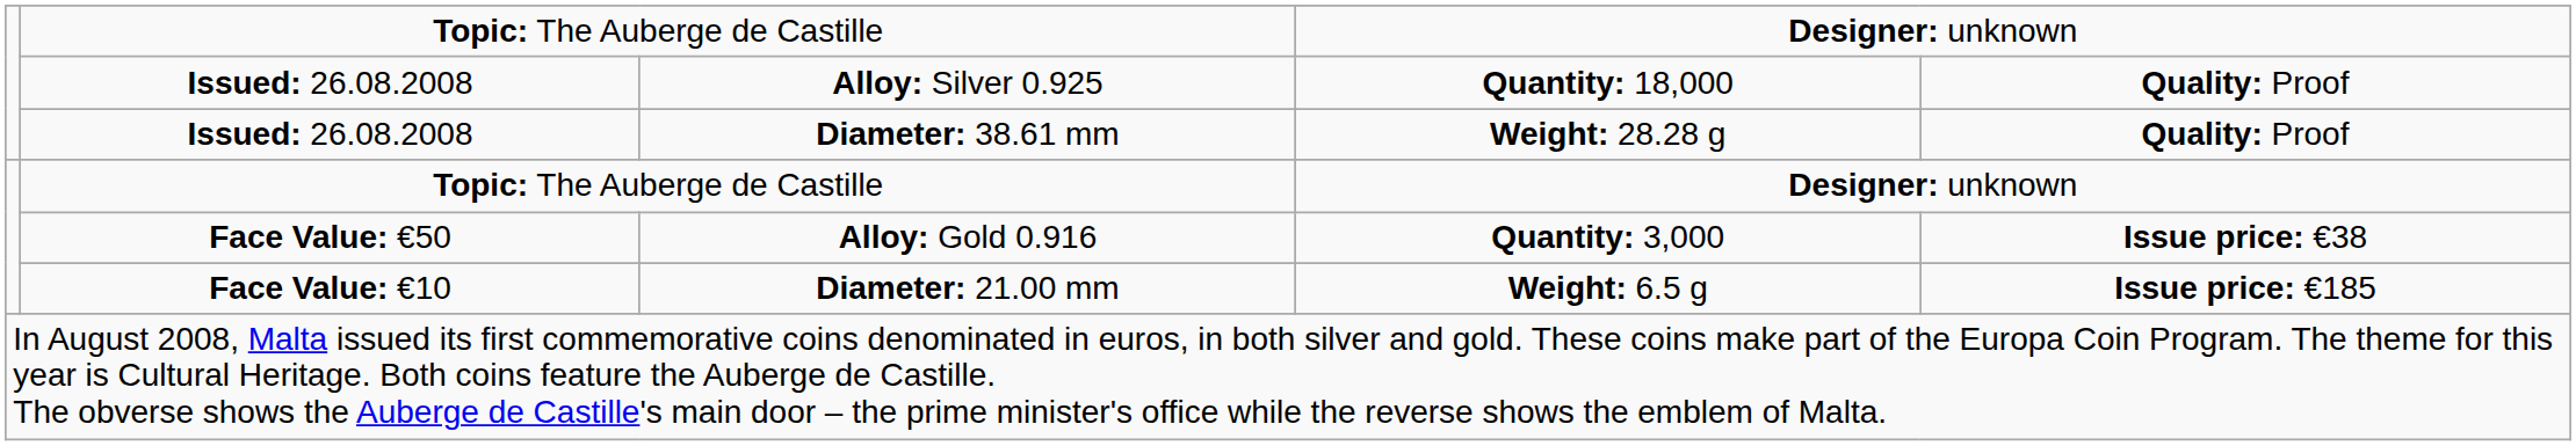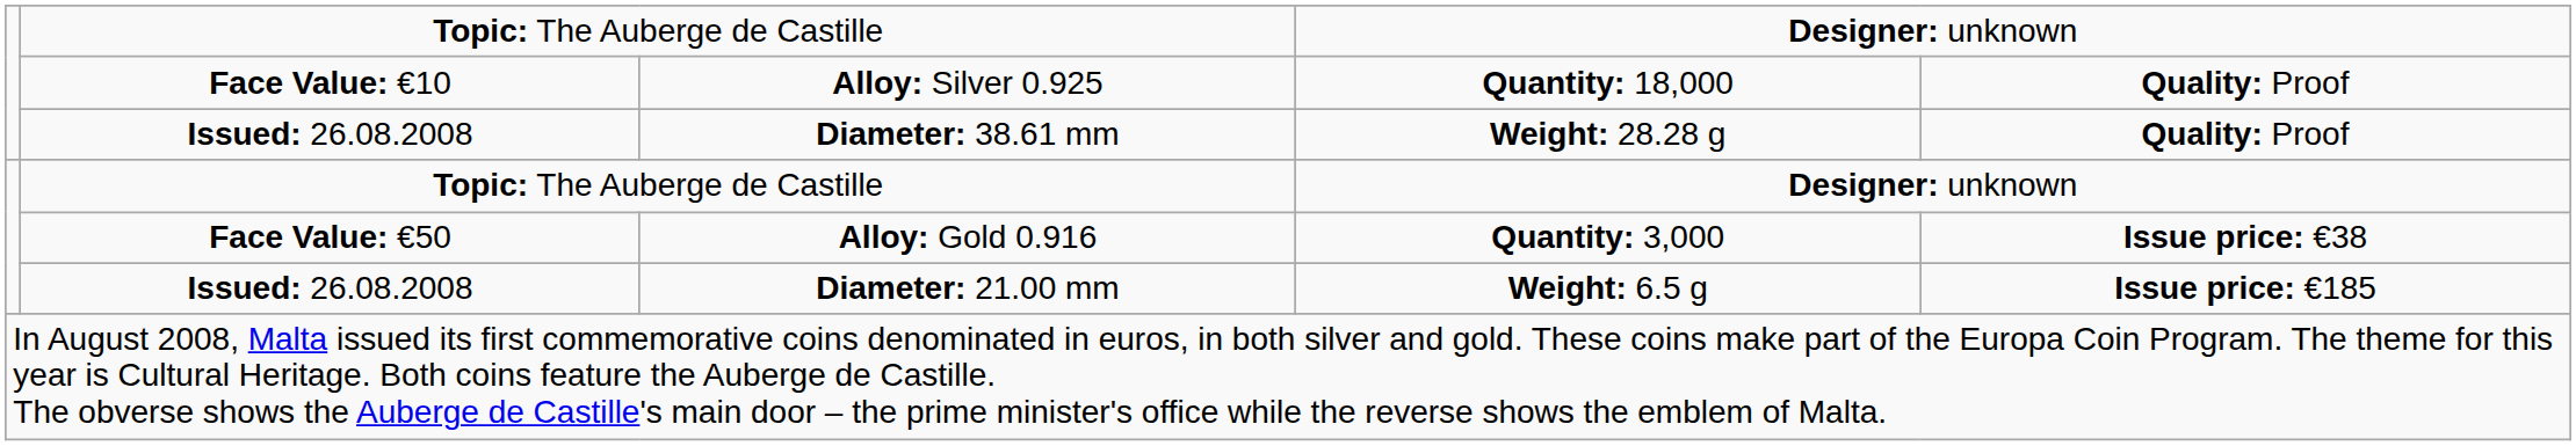Alloy: Silver 0.925 | column 2: Issued: 26.08.2008 -> Face Value: €10
Diameter: 21.00 mm | column 2: Face Value: €10 -> Issued: 26.08.2008
